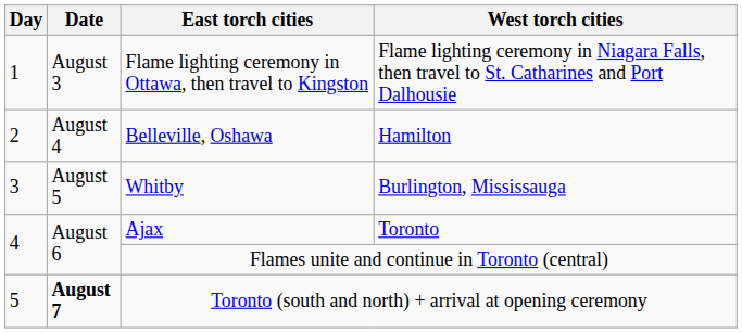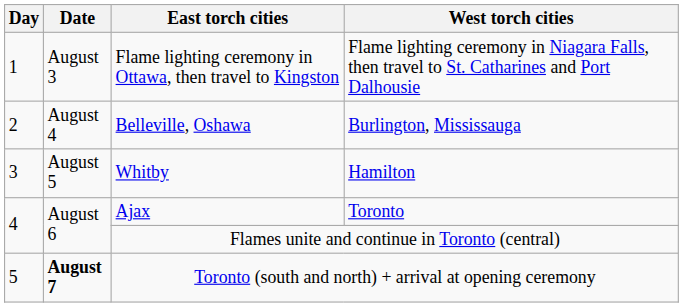Belleville, Oshawa | West torch cities: Hamilton -> Burlington, Mississauga
Whitby | West torch cities: Burlington, Mississauga -> Hamilton
